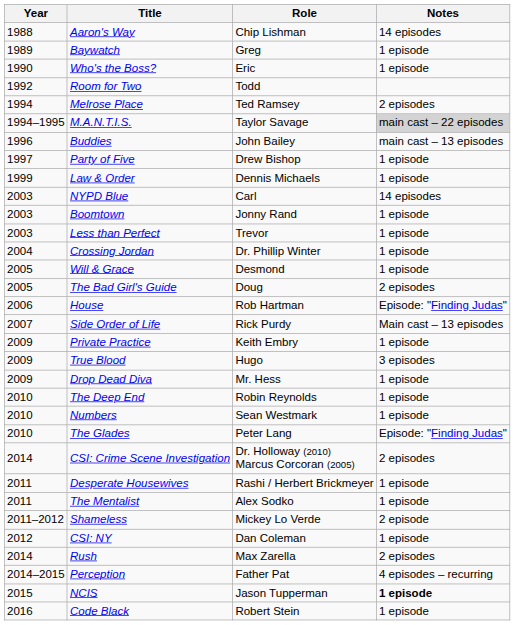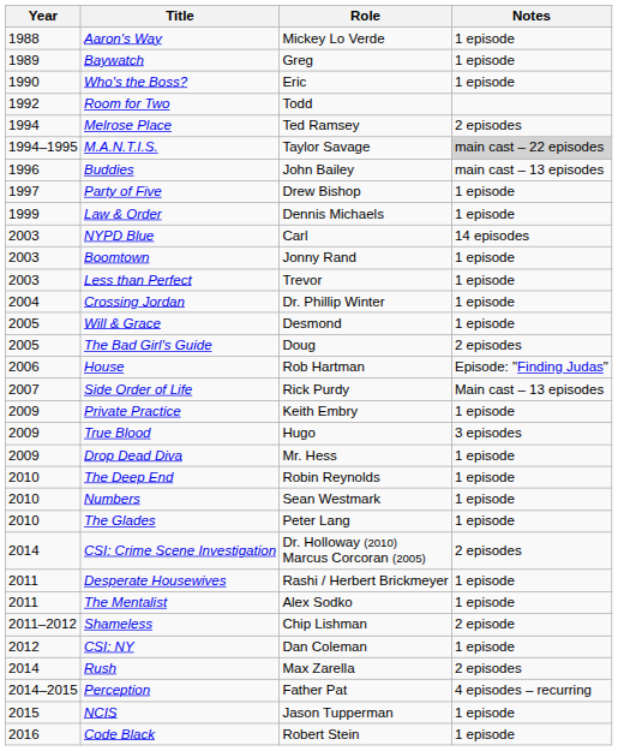Aaron's Way | Role: Chip Lishman -> Mickey Lo Verde
Aaron's Way | Notes: 14 episodes -> 1 episode
The Glades | Notes: Episode: "Finding Judas" -> 1 episode
Shameless | Role: Mickey Lo Verde -> Chip Lishman
NCIS | Notes: bold -> normal
